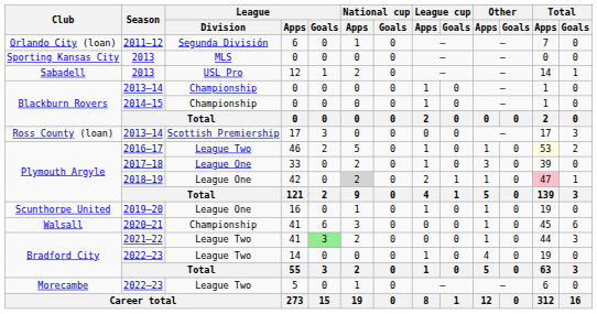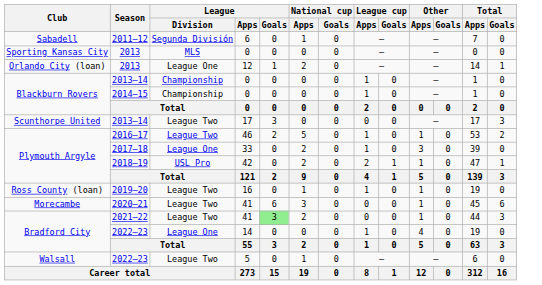2011–12 | Club: Orlando City (loan) -> Sabadell
2013 / 12 | Club: Sabadell -> Orlando City (loan)
2013 / 12 | League / Division: USL Pro -> League One
2013–14 / 17 | Club: Ross County (loan) -> Scunthorpe United
2013–14 / 17 | League / Division: Scottish Premiership -> League Two
2016–17 | Total / Apps: lightyellow background -> no background
2018–19 | League / Division: League One -> USL Pro
2018–19 | National cup / Apps: lightgrey background -> no background
2018–19 | Total / Apps: pink background -> no background
2019–20 | Club: Scunthorpe United -> Ross County (loan)
2019–20 | League / Division: League One -> League Two
2020–21 | Club: Walsall -> Morecambe
2020–21 | League / Division: Championship -> League Two
2022–23 / 14 | League / Division: League Two -> League One
2022–23 / 5 | Club: Morecambe -> Walsall
